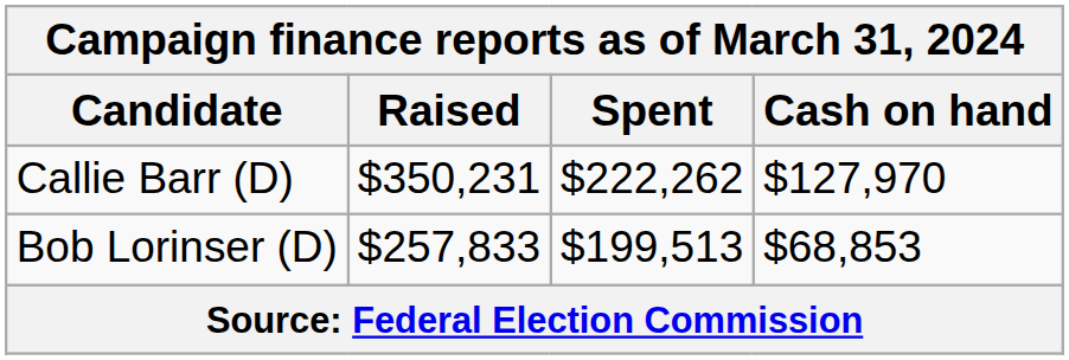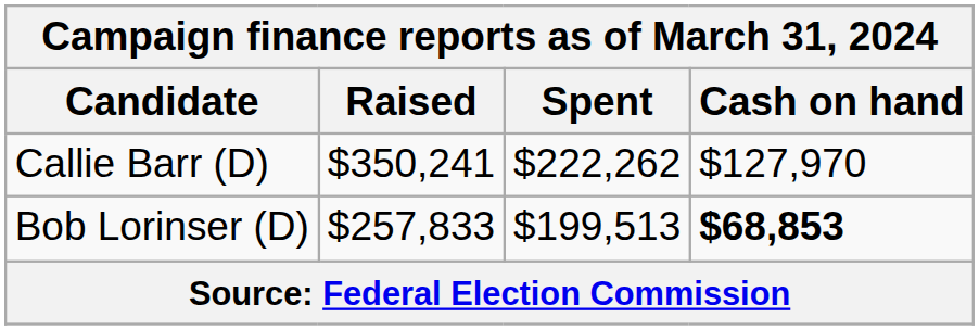Callie Barr (D) | Raised: $350,231 -> $350,241
Bob Lorinser (D) | Cash on hand: normal -> bold
